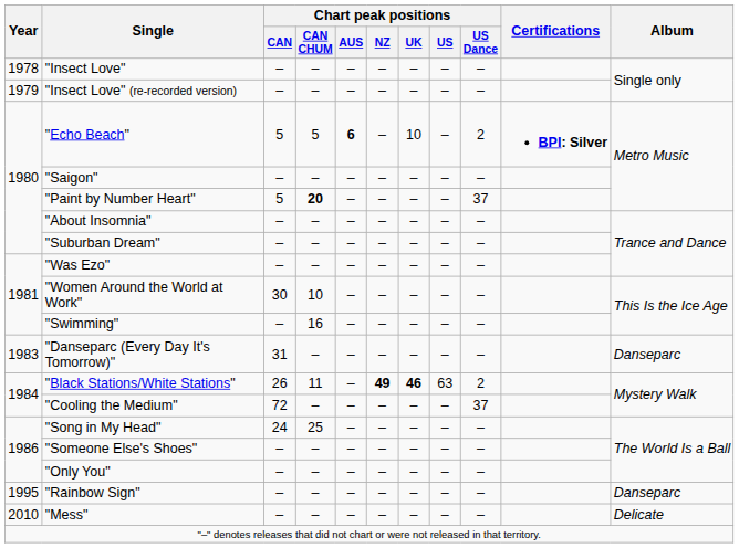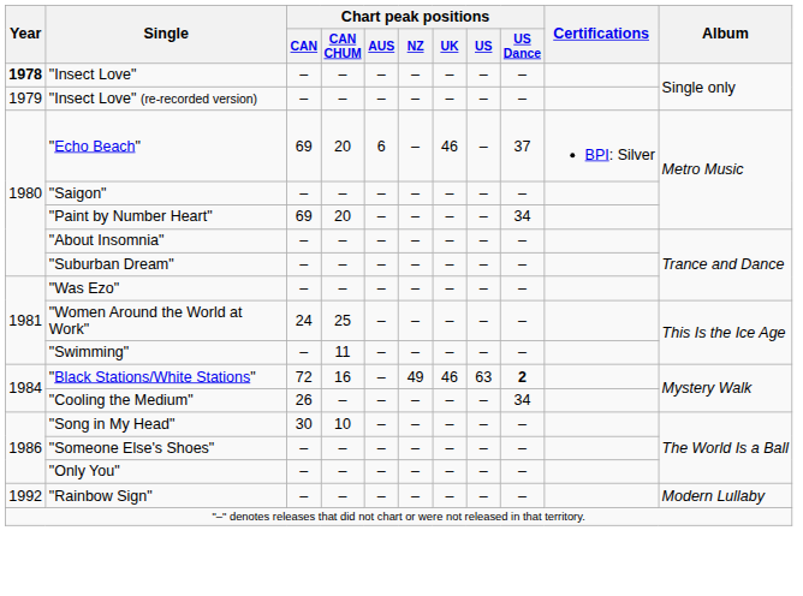"Insect Love" | Year: normal -> bold
"Echo Beach" | Chart peak positions / CAN: 5 -> 69
"Echo Beach" | Chart peak positions / CAN CHUM: 5 -> 20
"Echo Beach" | Chart peak positions / AUS: bold -> normal
"Echo Beach" | Chart peak positions / UK: 10 -> 46
"Echo Beach" | Chart peak positions / US Dance: 2 -> 37
"Echo Beach" | Certifications: bold -> normal
"Paint by Number Heart" | Chart peak positions / CAN: 5 -> 69
"Paint by Number Heart" | Chart peak positions / CAN CHUM: bold -> normal
"Paint by Number Heart" | Chart peak positions / US Dance: 37 -> 34
"Women Around the World at Work" | Chart peak positions / CAN: 30 -> 24
"Women Around the World at Work" | Chart peak positions / CAN CHUM: 10 -> 25
"Swimming" | Chart peak positions / CAN CHUM: 16 -> 11
- row: 1983 | "Danseparc (Every Day It's Tomorrow)" | 31 | – | – | – | – | – | – | Danseparc
"Black Stations/White Stations" | Chart peak positions / CAN: 26 -> 72
"Black Stations/White Stations" | Chart peak positions / CAN CHUM: 11 -> 16
"Black Stations/White Stations" | Chart peak positions / NZ: bold -> normal
"Black Stations/White Stations" | Chart peak positions / UK: bold -> normal
"Black Stations/White Stations" | Chart peak positions / US Dance: normal -> bold
"Cooling the Medium" | Chart peak positions / CAN: 72 -> 26
"Cooling the Medium" | Chart peak positions / US Dance: 37 -> 34
"Song in My Head" | Chart peak positions / CAN: 24 -> 30
"Song in My Head" | Chart peak positions / CAN CHUM: 25 -> 10
"Rainbow Sign" | Year: 1995 -> 1992
"Rainbow Sign" | Album: Danseparc -> Modern Lullaby
- row: 2010 | "Mess" | – | – | – | – | – | – | – | Delicate
